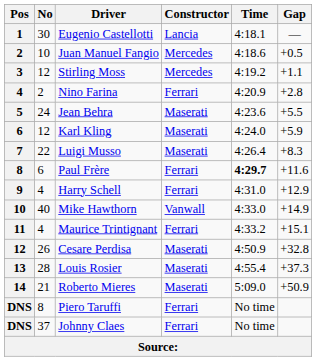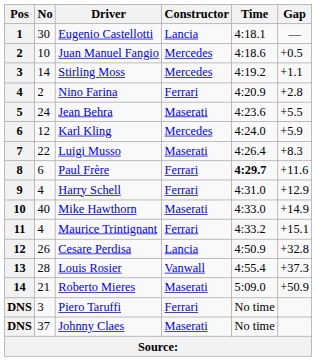Stirling Moss | No: 12 -> 14
Karl Kling | Constructor: Maserati -> Mercedes
Mike Hawthorn | Constructor: Vanwall -> Maserati
Cesare Perdisa | Constructor: Maserati -> Lancia
Louis Rosier | Constructor: Maserati -> Vanwall
Piero Taruffi | No: 8 -> 3
Johnny Claes | Constructor: Ferrari -> Maserati
